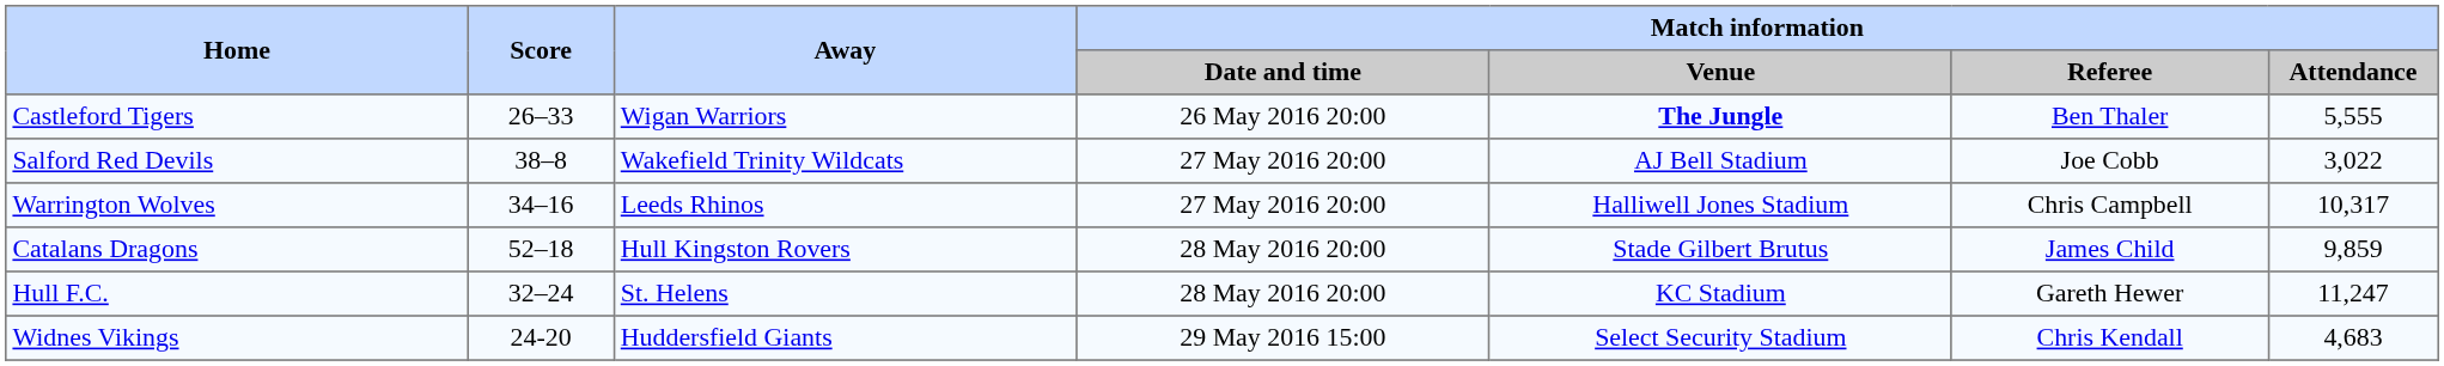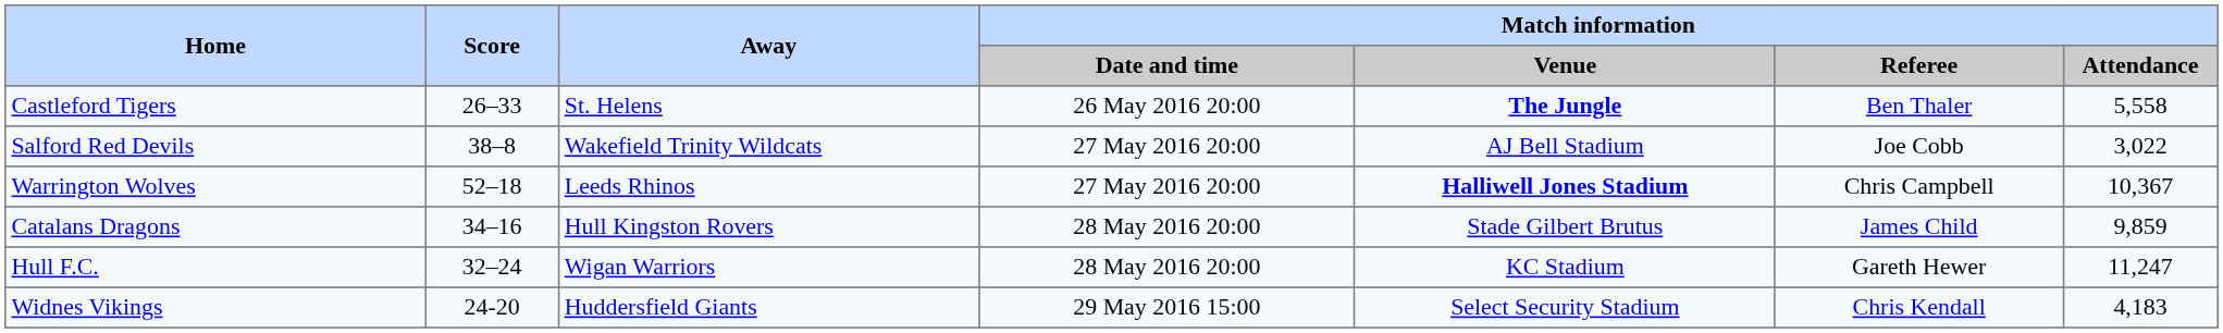Castleford Tigers | Away: Wigan Warriors -> St. Helens
Castleford Tigers | Match information / Attendance: 5,555 -> 5,558
Warrington Wolves | Score: 34–16 -> 52–18
Warrington Wolves | Match information / Venue: normal -> bold
Warrington Wolves | Match information / Attendance: 10,317 -> 10,367
Catalans Dragons | Score: 52–18 -> 34–16
Hull F.C. | Away: St. Helens -> Wigan Warriors
Widnes Vikings | Match information / Attendance: 4,683 -> 4,183
